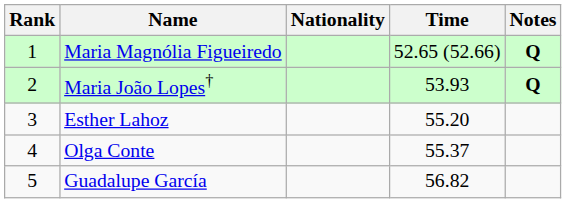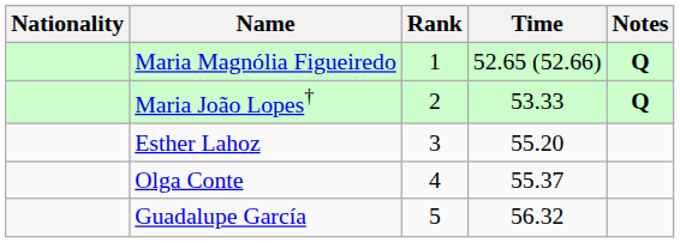columns swapped: Rank <-> Nationality
Maria João Lopes† | Time: 53.93 -> 53.33
Guadalupe García | Time: 56.82 -> 56.32
